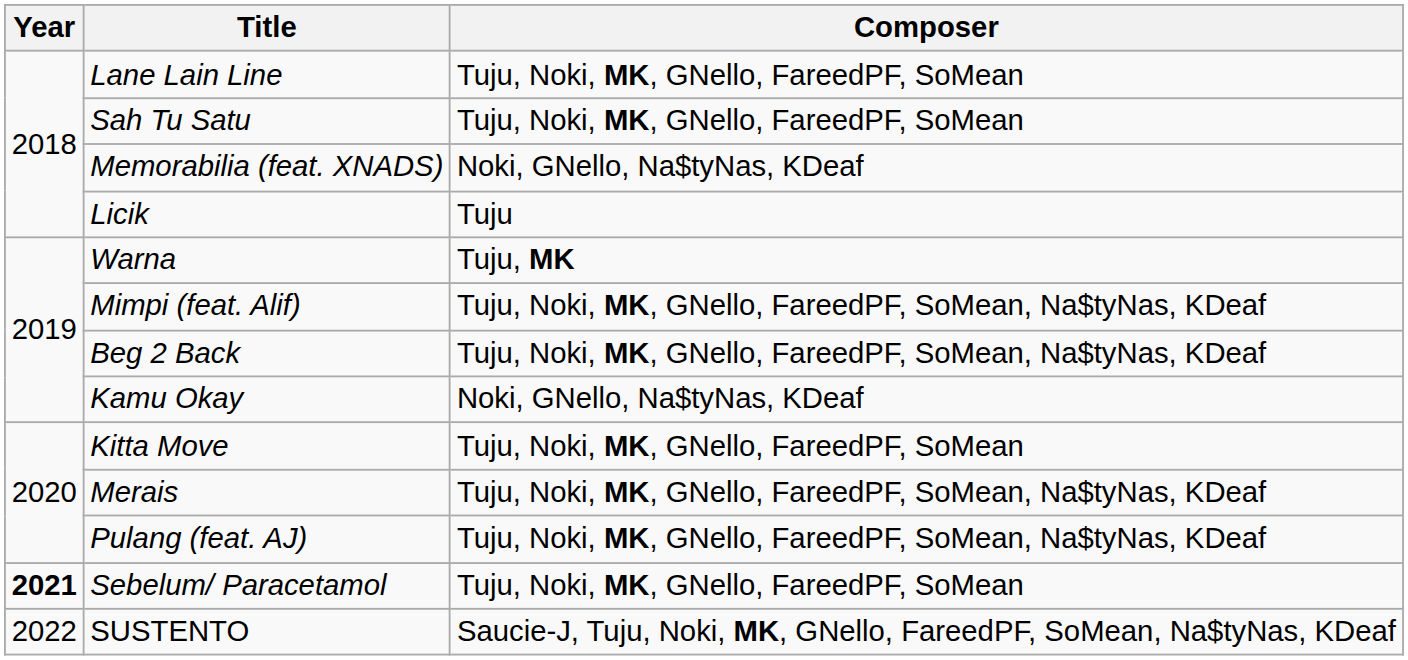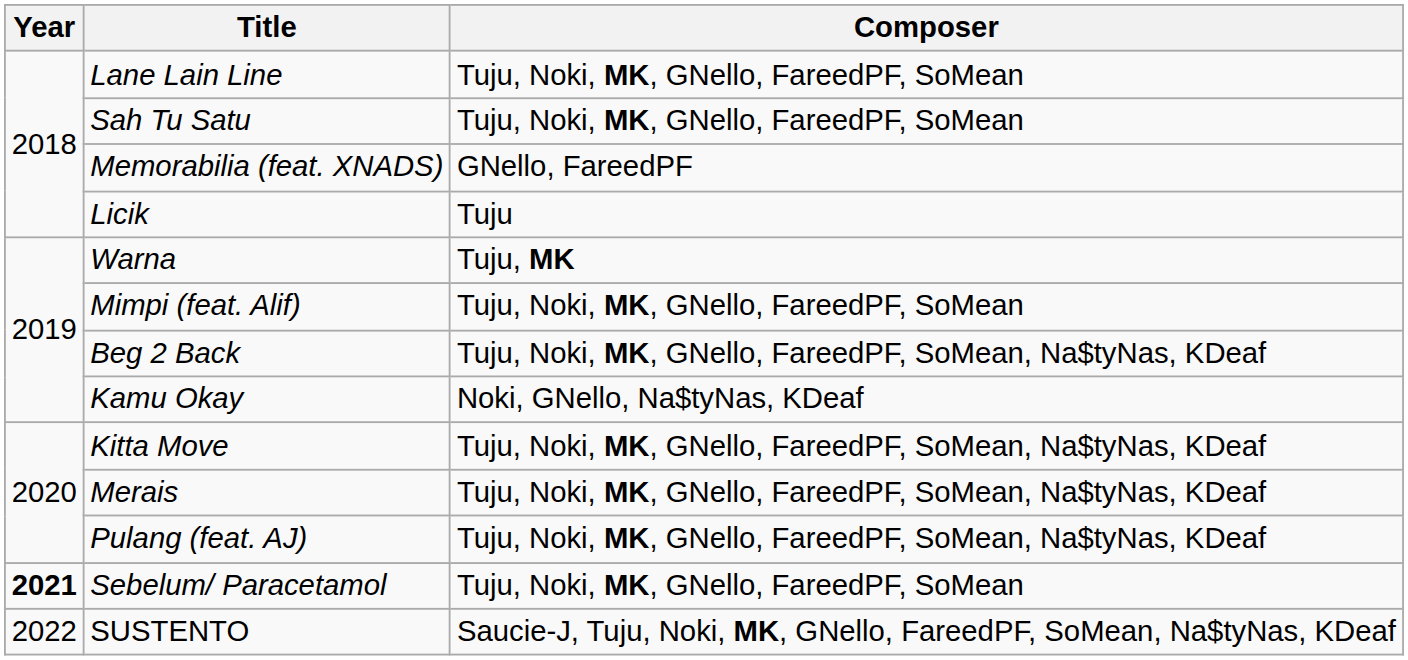Memorabilia (feat. XNADS) | Composer: Noki, GNello, Na$tyNas, KDeaf -> GNello, FareedPF
Mimpi (feat. Alif) | Composer: Tuju, Noki, MK, GNello, FareedPF, SoMean, Na$tyNas, KDeaf -> Tuju, Noki, MK, GNello, FareedPF, SoMean
Kitta Move | Composer: Tuju, Noki, MK, GNello, FareedPF, SoMean -> Tuju, Noki, MK, GNello, FareedPF, SoMean, Na$tyNas, KDeaf
